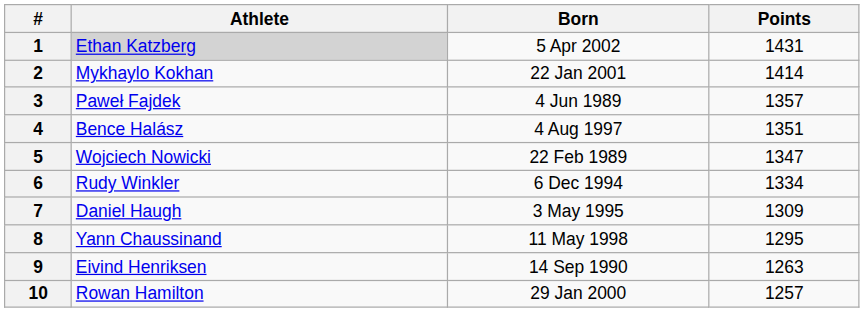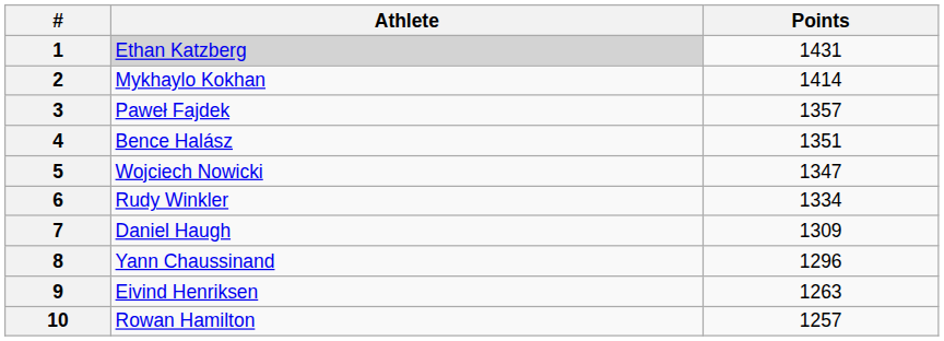- column: Born | 5 Apr 2002 | 22 Jan 2001 | 4 Jun 1989 | 4 Aug 1997 | 22 Feb 1989 | 6 Dec 1994 | 3 May 1995 | 11 May 1998 | 14 Sep 1990 | 29 Jan 2000
8 | Points: 1295 -> 1296
